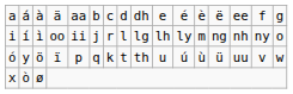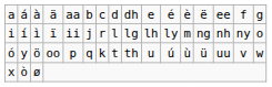i | column 4: oo -> ï
ó | column 4: ï -> oo
